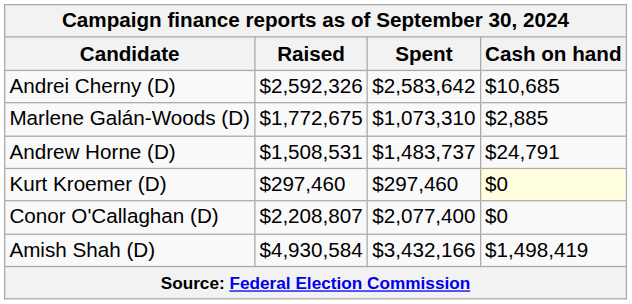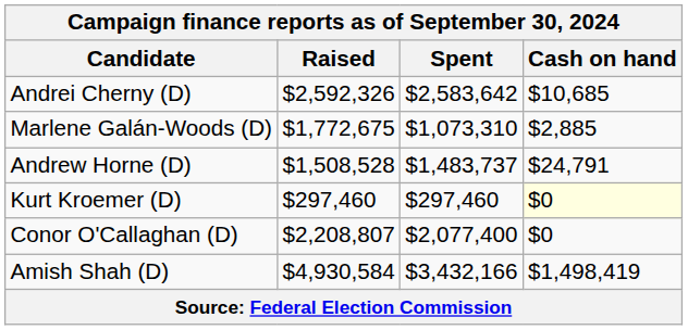Andrew Horne (D) | Raised: $1,508,531 -> $1,508,528
